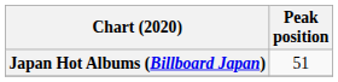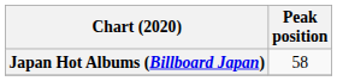Japan Hot Albums (Billboard Japan) | Peak position: 51 -> 58
